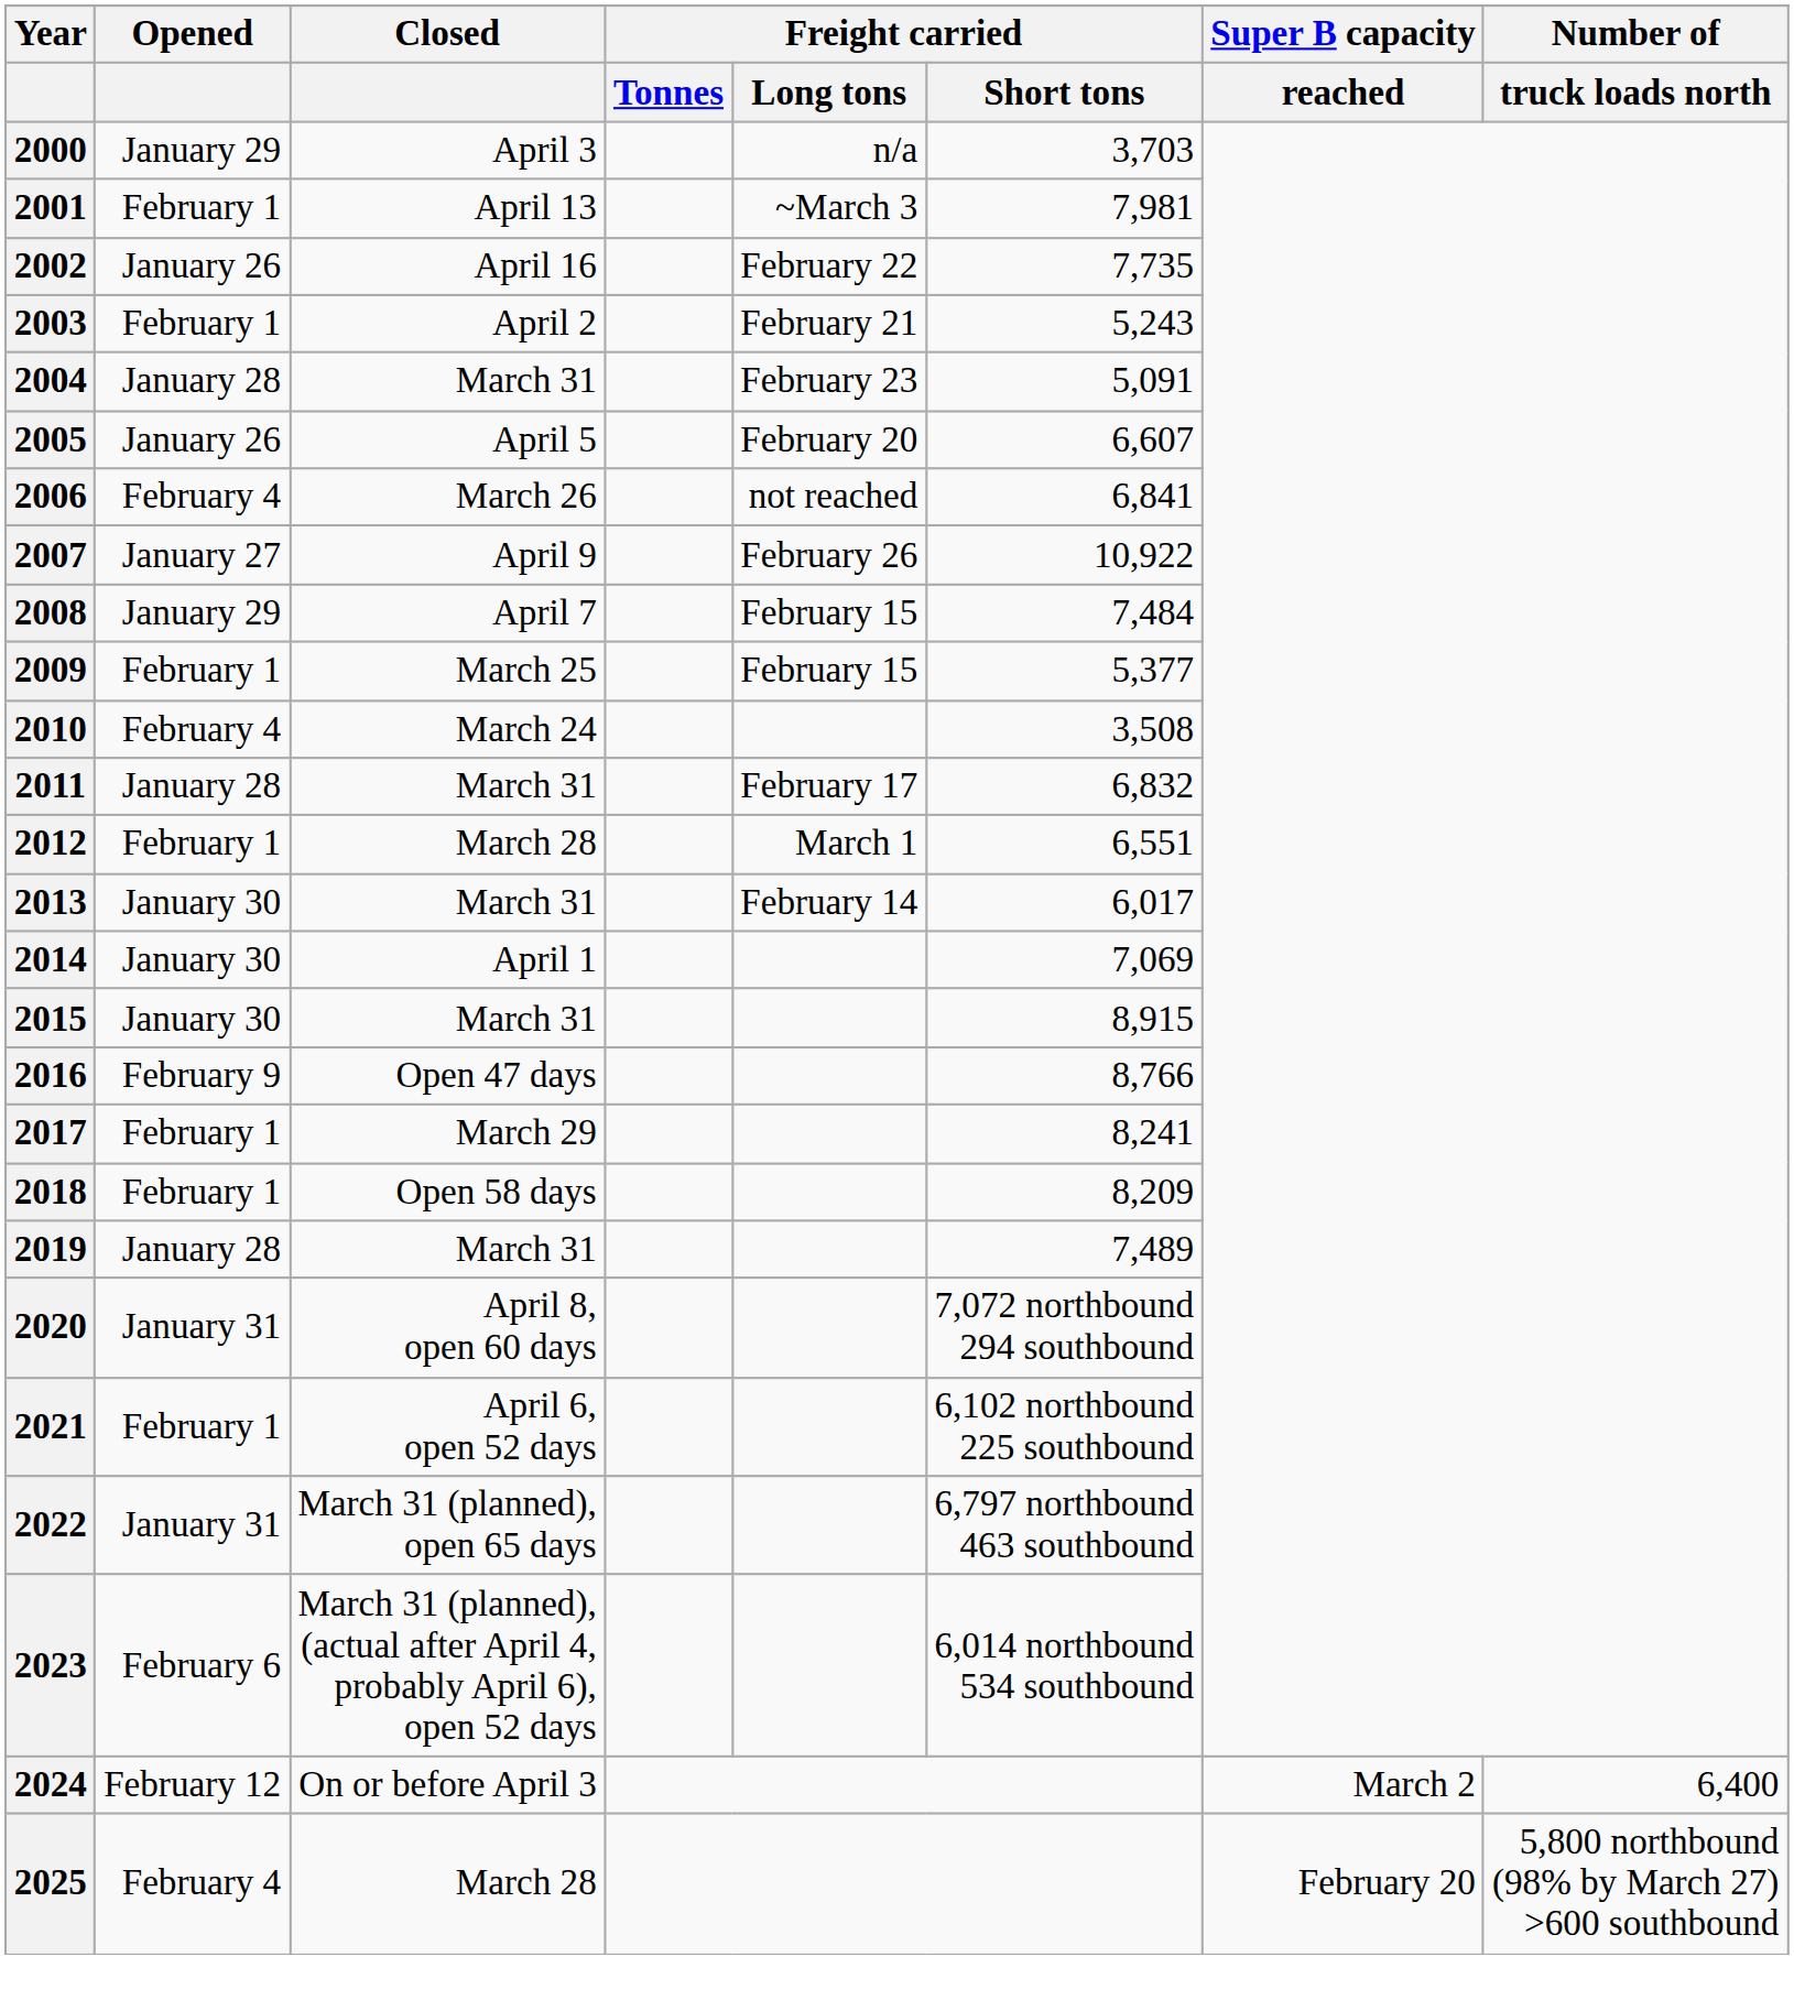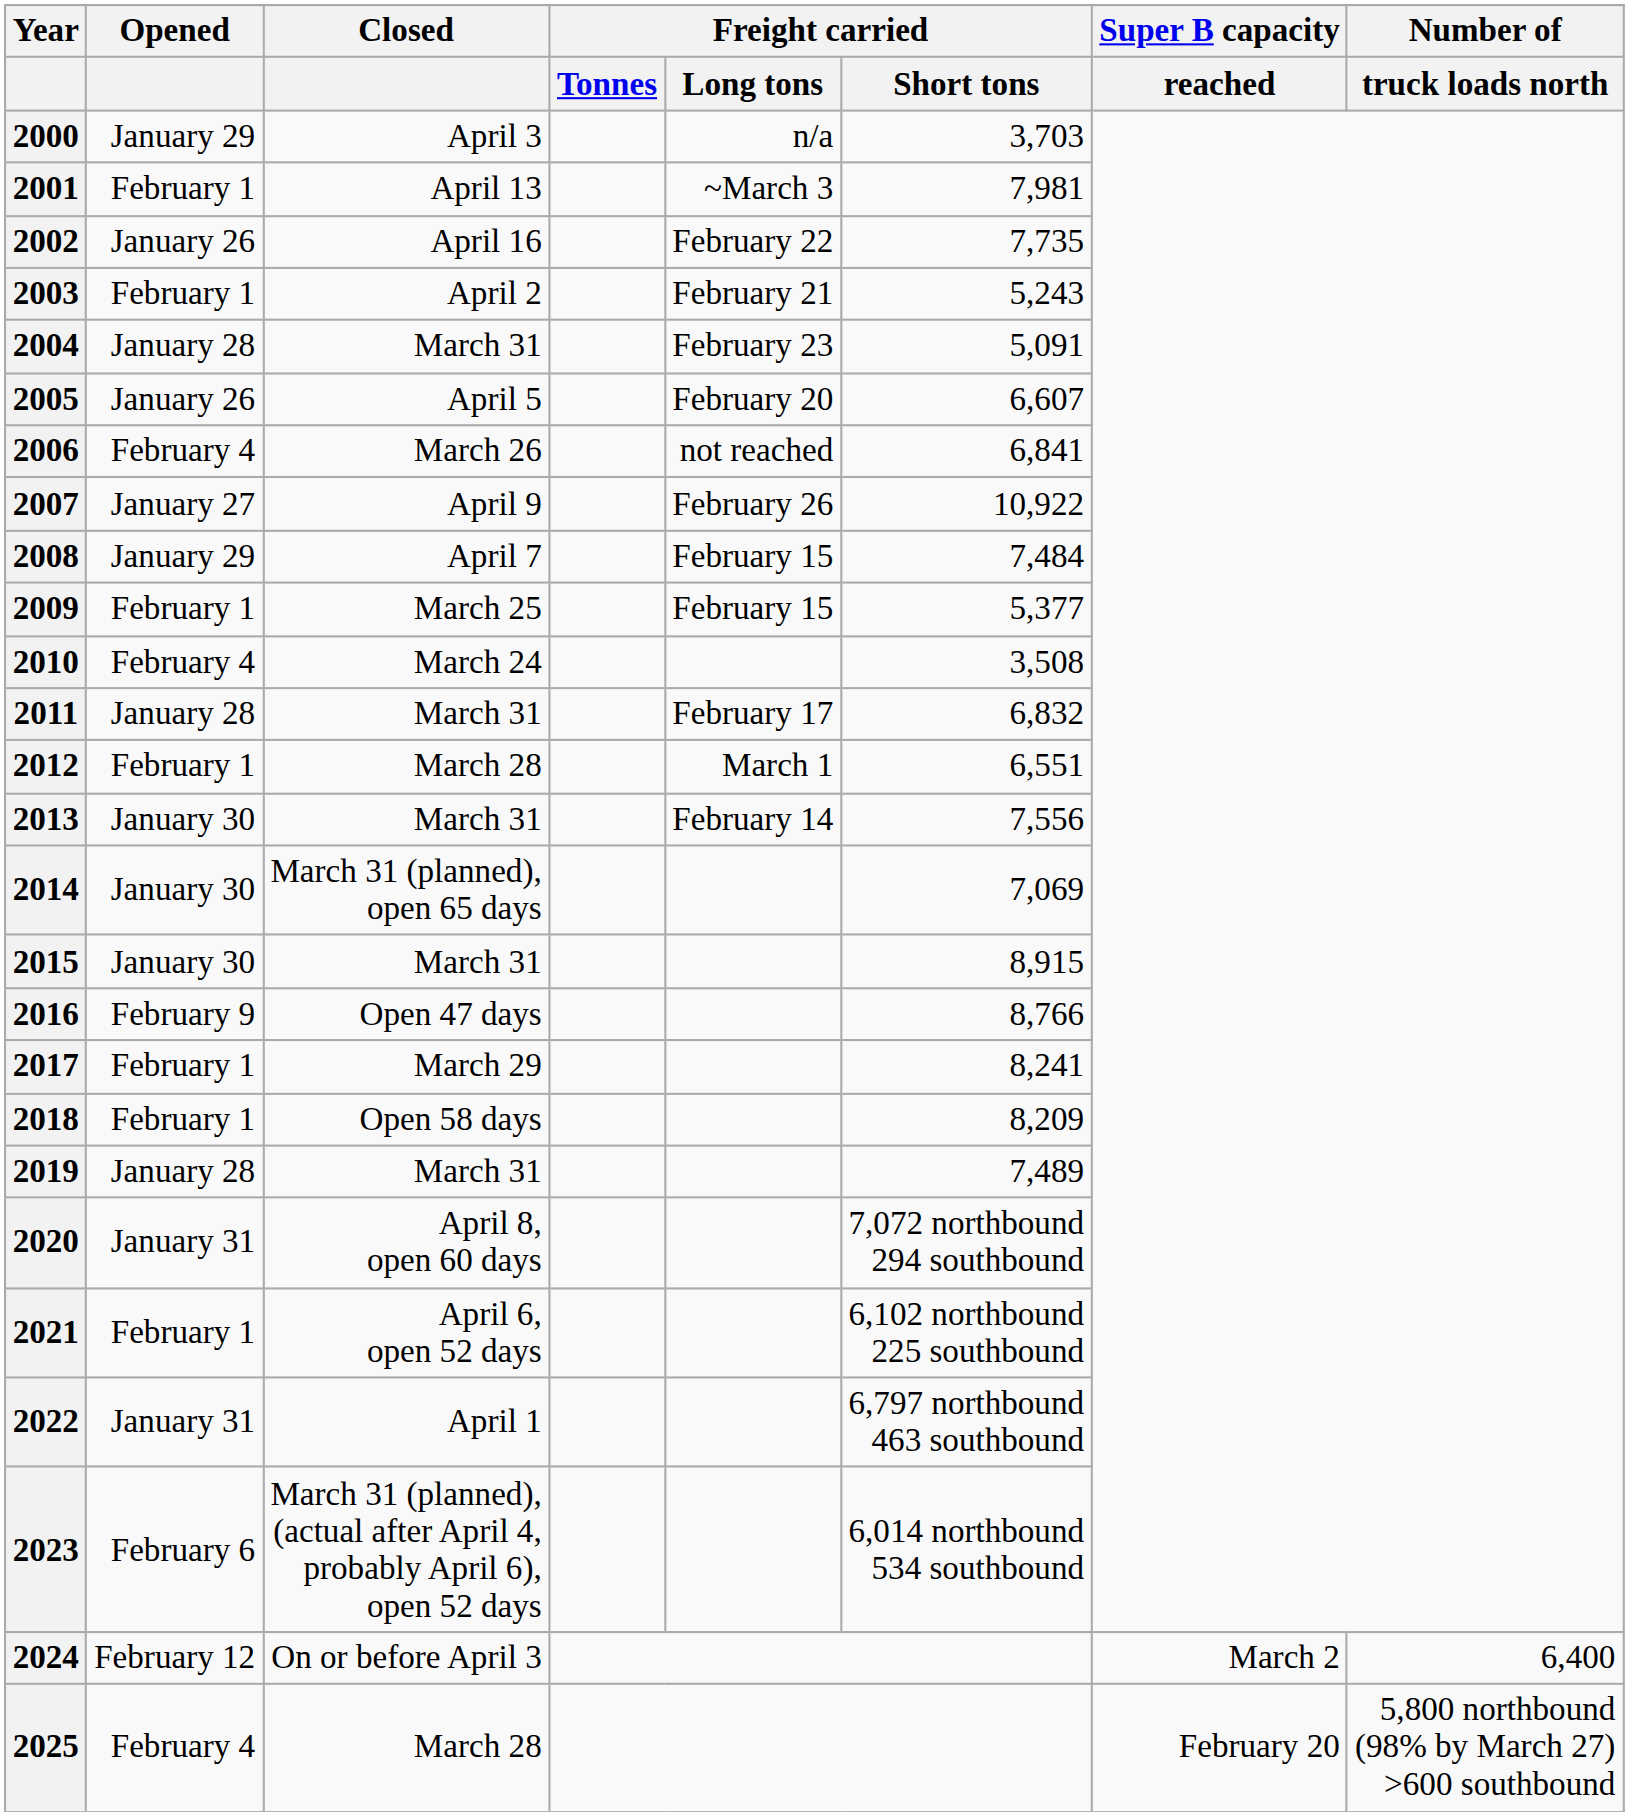2013 | Freight carried / Short tons: 6,017 -> 7,556
2014 | Closed: April 1 -> March 31 (planned), open 65 days
2022 | Closed: March 31 (planned), open 65 days -> April 1
